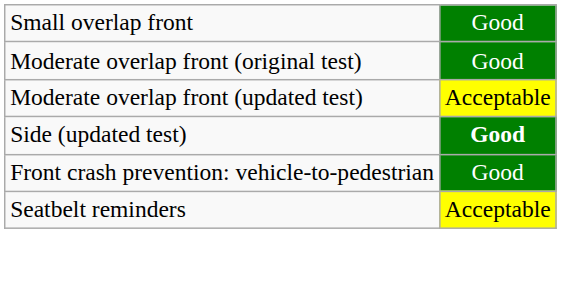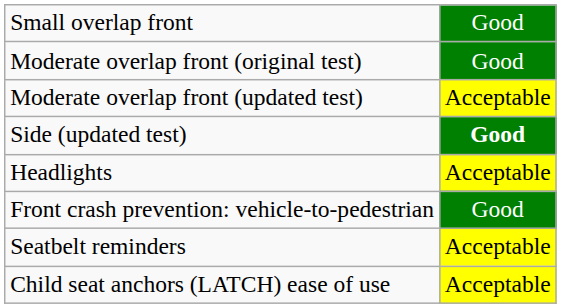+ row: Headlights | Acceptable
+ row: Child seat anchors (LATCH) ease of use | Acceptable
